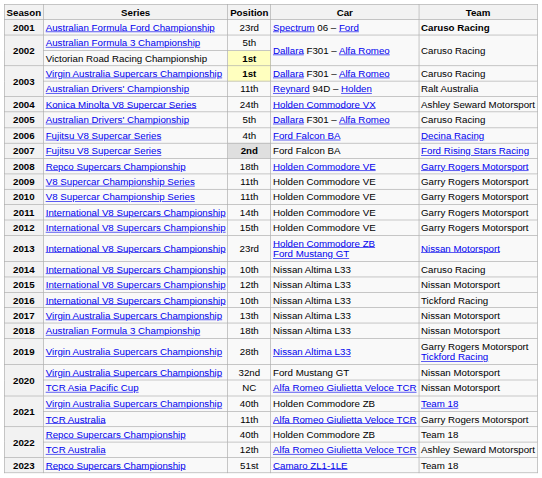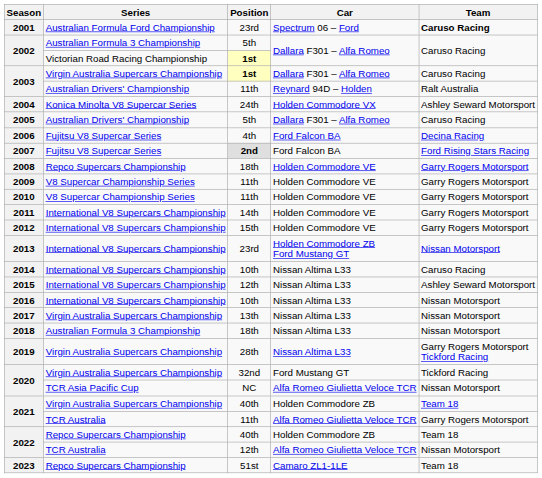2015 | Team: Nissan Motorsport -> Ashley Seward Motorsport
2016 | Team: Tickford Racing -> Nissan Motorsport
2020 / 32nd | Team: Nissan Motorsport -> Tickford Racing
2022 / 12th | Team: Ashley Seward Motorsport -> Nissan Motorsport
